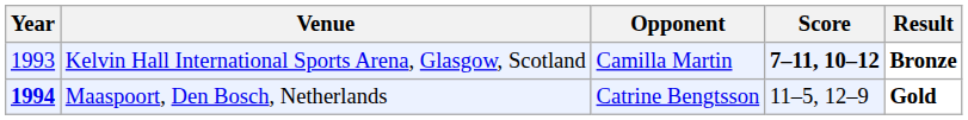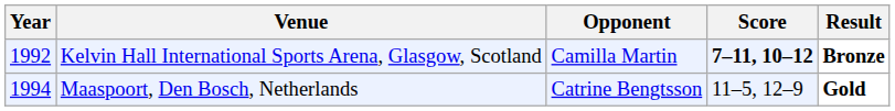Kelvin Hall International Sports Arena, Glasgow, Scotland | Year: 1993 -> 1992
Maaspoort, Den Bosch, Netherlands | Year: bold -> normal
